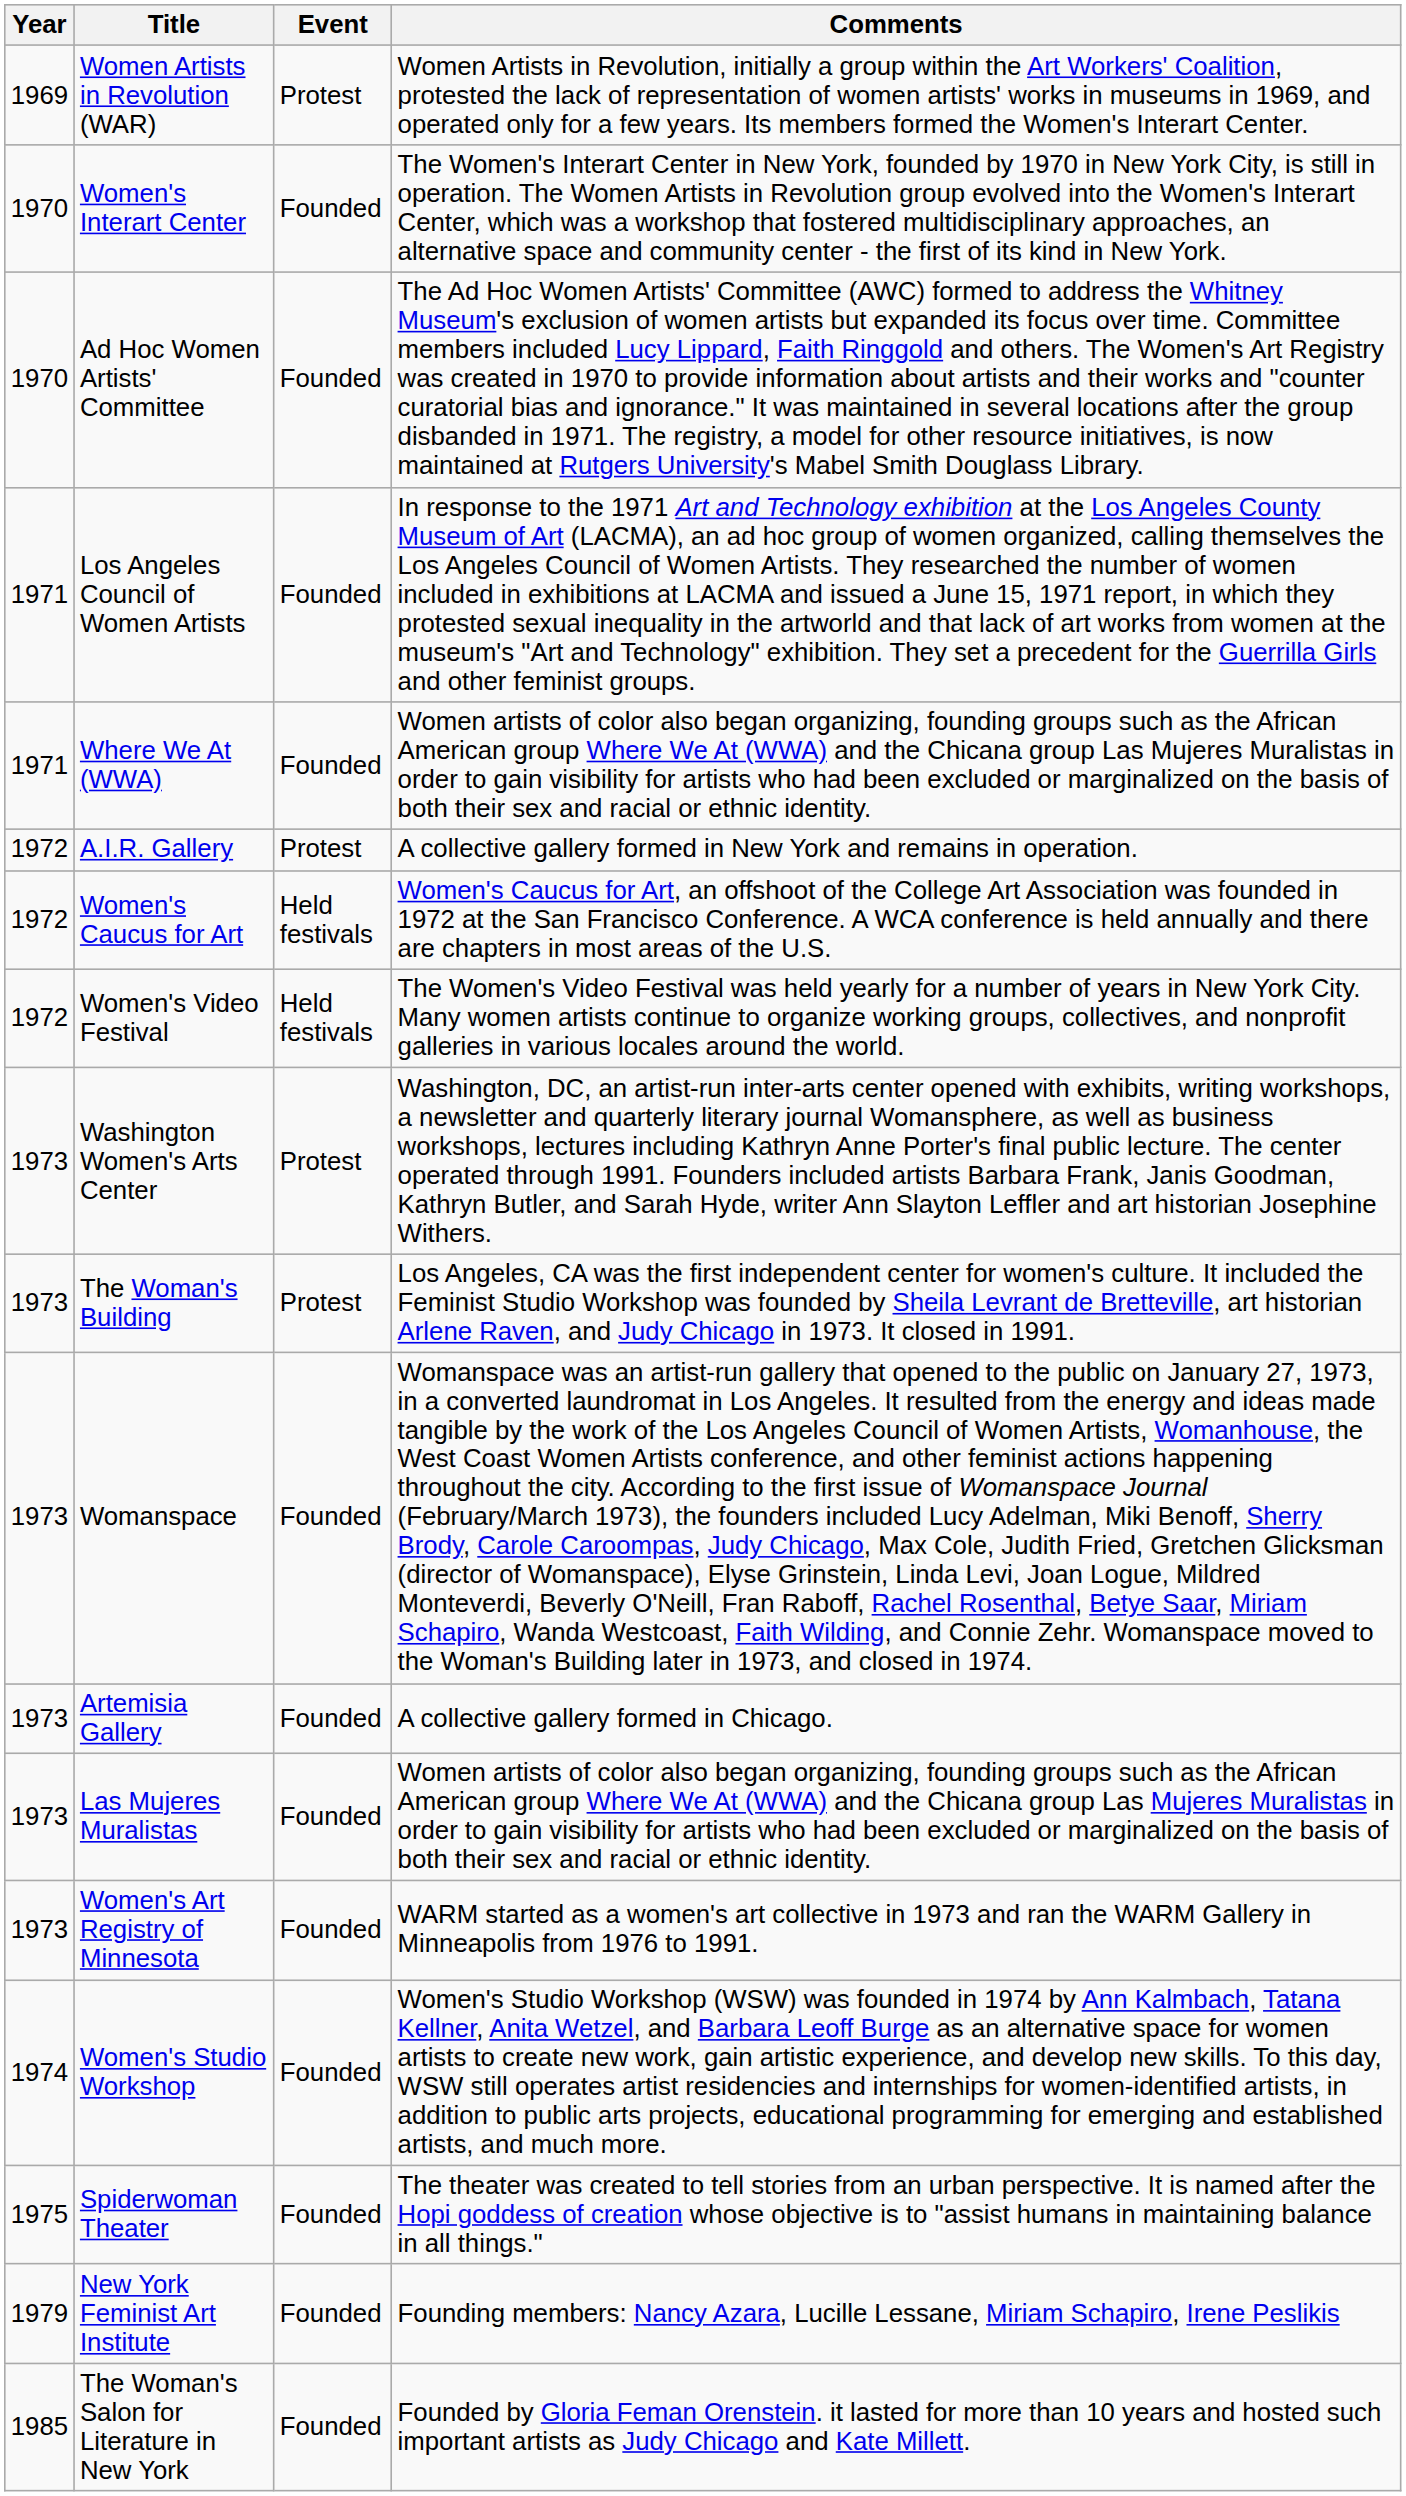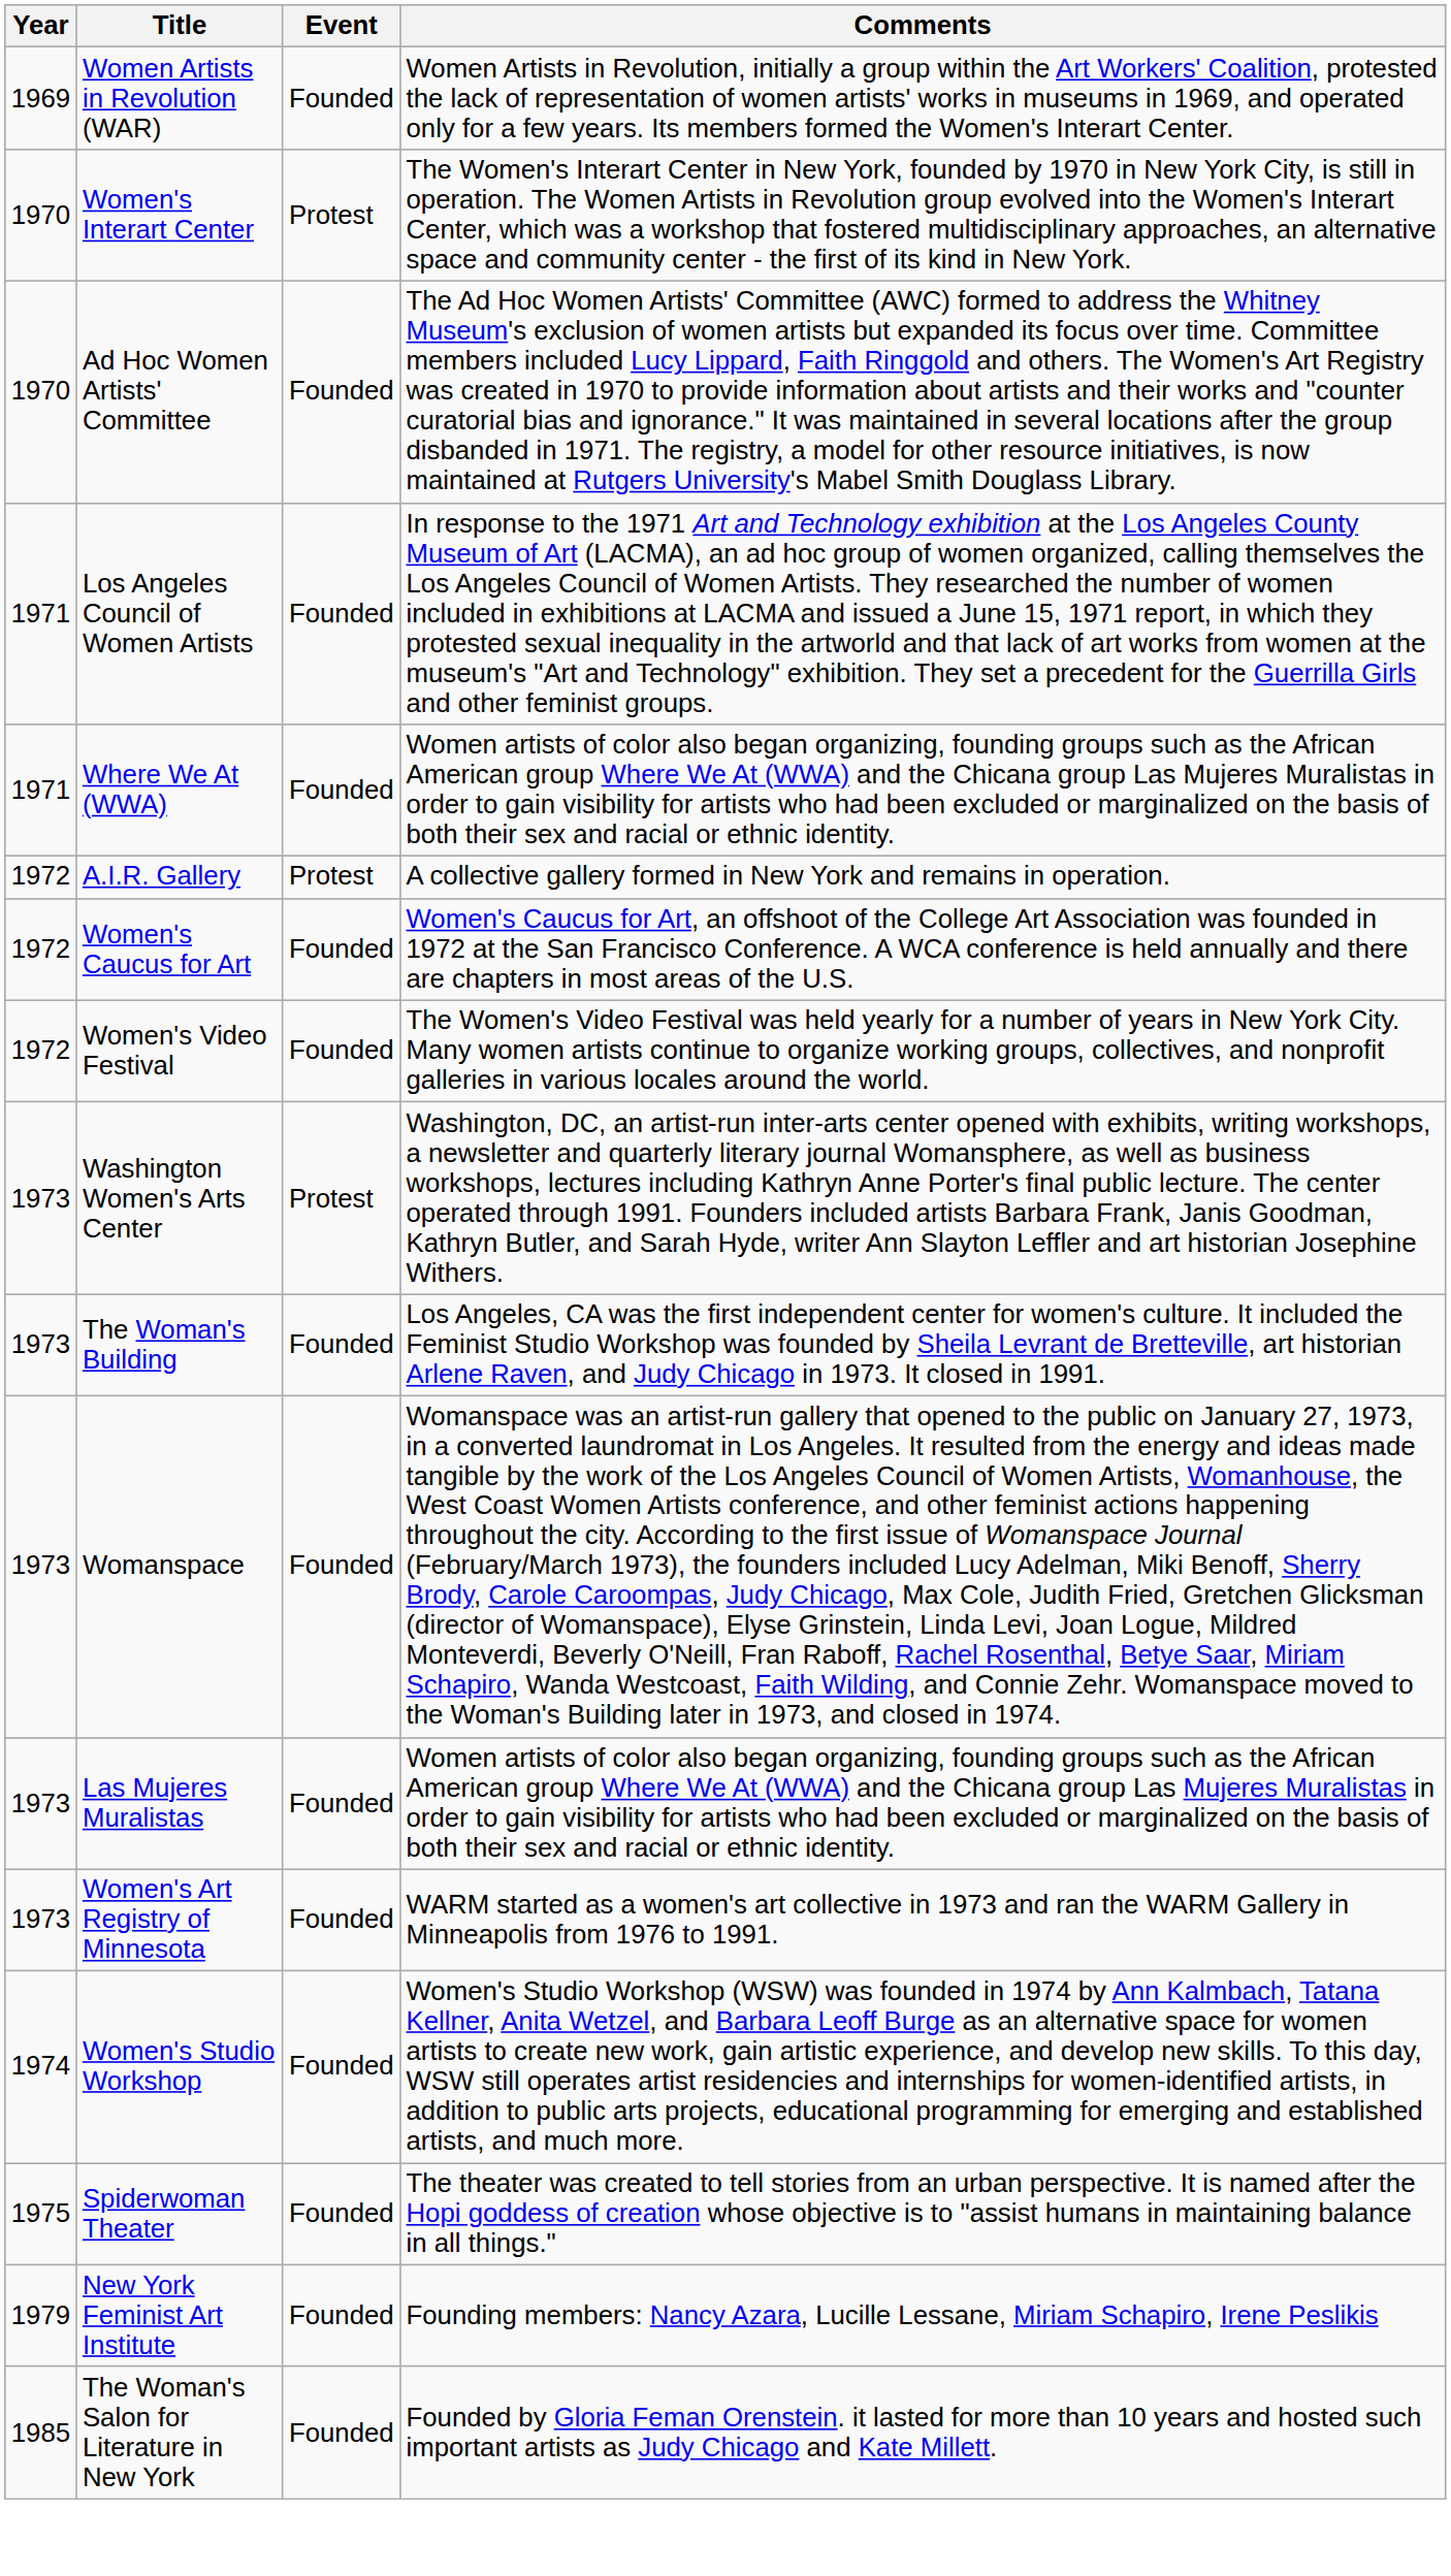Women Artists in Revolution (WAR) | Event: Protest -> Founded
Women's Interart Center | Event: Founded -> Protest
Women's Caucus for Art | Event: Held festivals -> Founded
Women's Video Festival | Event: Held festivals -> Founded
The Woman's Building | Event: Protest -> Founded
- row: 1973 | Artemisia Gallery | Founded | A collective gallery formed in Chicago.
